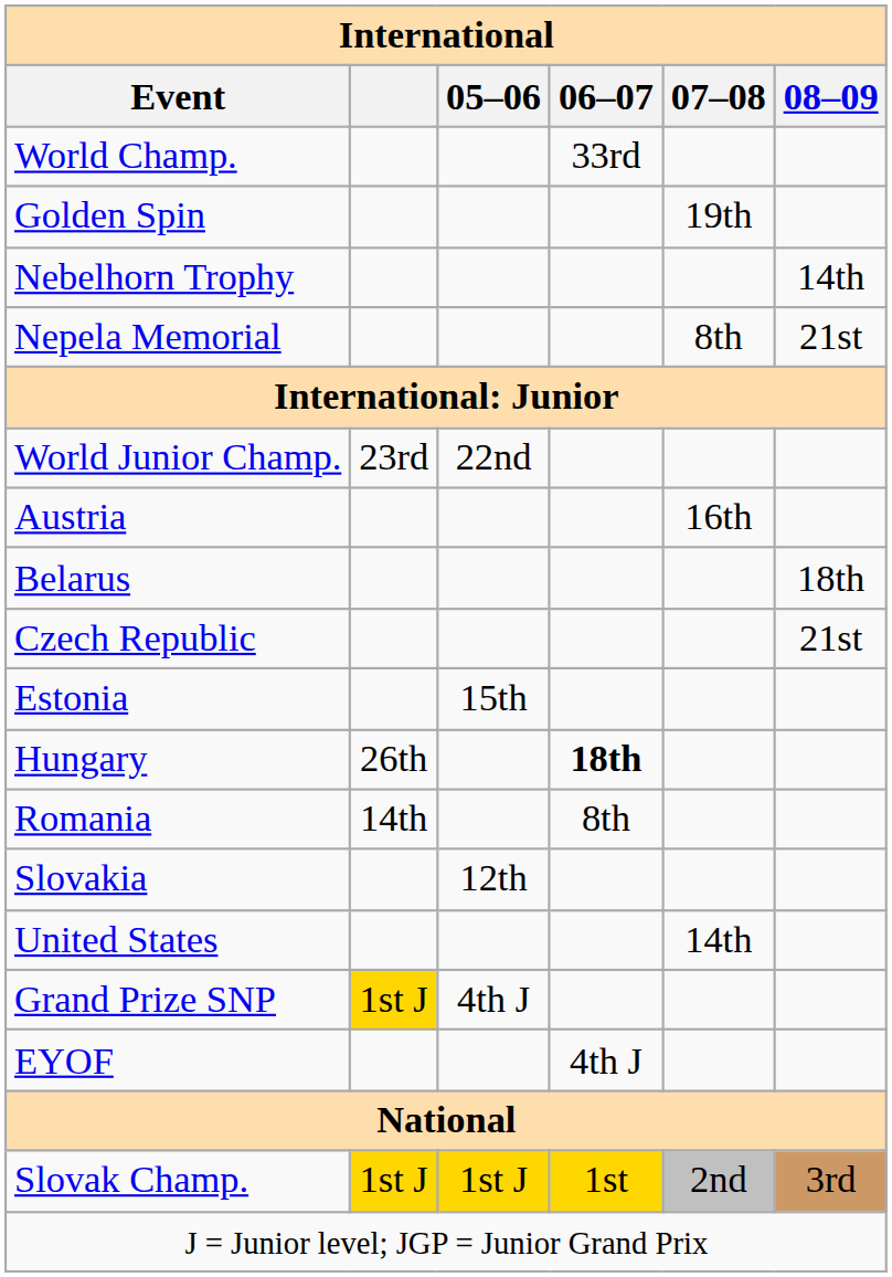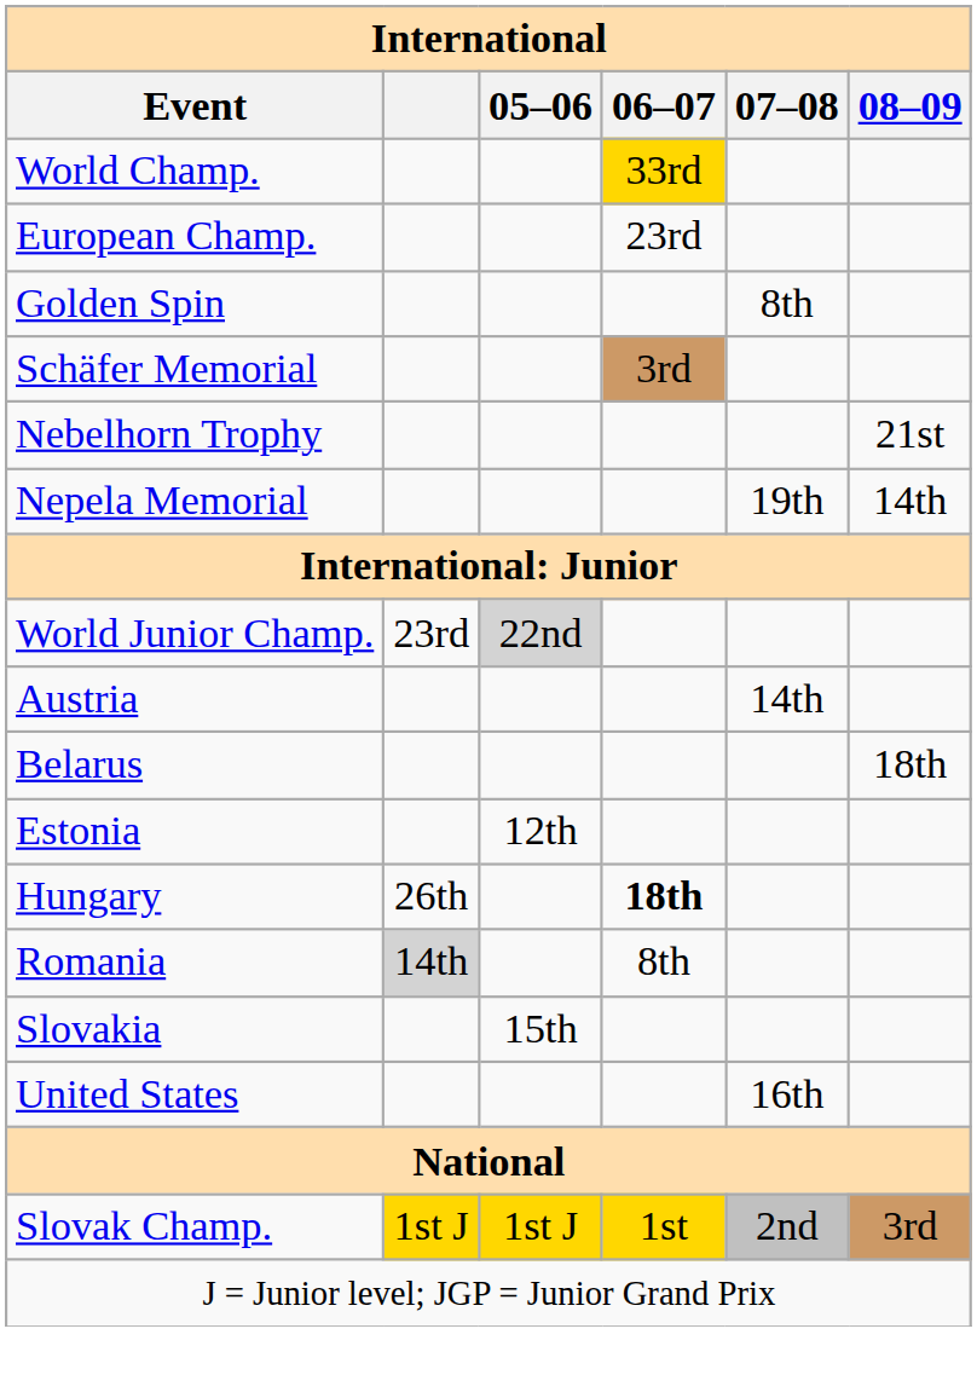World Champ. | 06–07: no background -> gold background
+ row: European Champ. | 23rd
Golden Spin | 07–08: 19th -> 8th
+ row: Schäfer Memorial | 3rd
Nebelhorn Trophy | 08–09: 14th -> 21st
Nepela Memorial | 07–08: 8th -> 19th
Nepela Memorial | 08–09: 21st -> 14th
World Junior Champ. | 05–06: no background -> lightgrey background
Austria | 07–08: 16th -> 14th
- row: Czech Republic | 21st
Estonia | 05–06: 15th -> 12th
Romania | column 2: no background -> lightgrey background
Slovakia | 05–06: 12th -> 15th
United States | 07–08: 14th -> 16th
- row: Grand Prize SNP | 1st J | 4th J
- row: EYOF | 4th J
